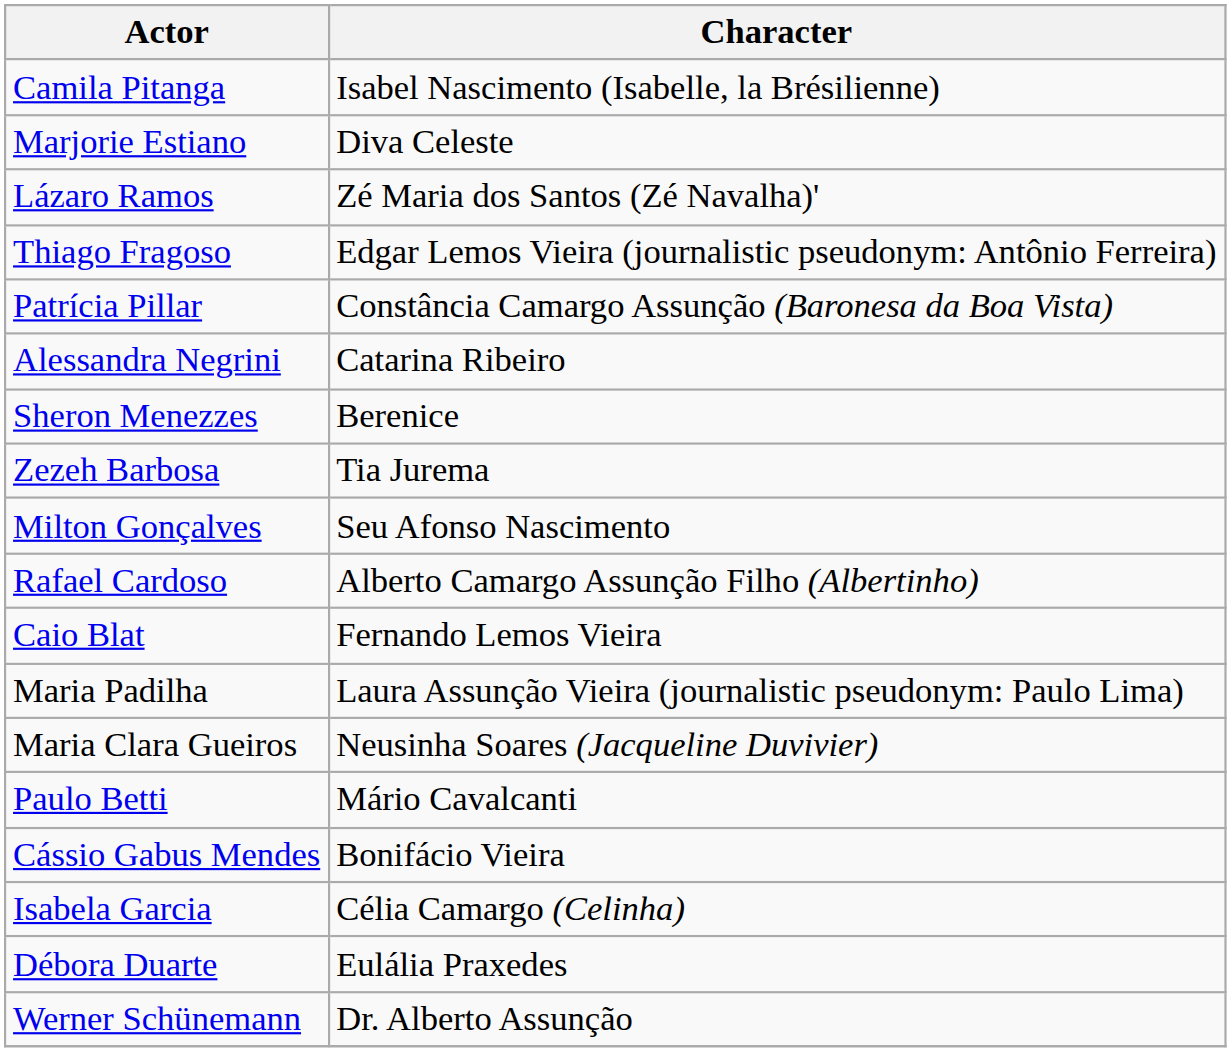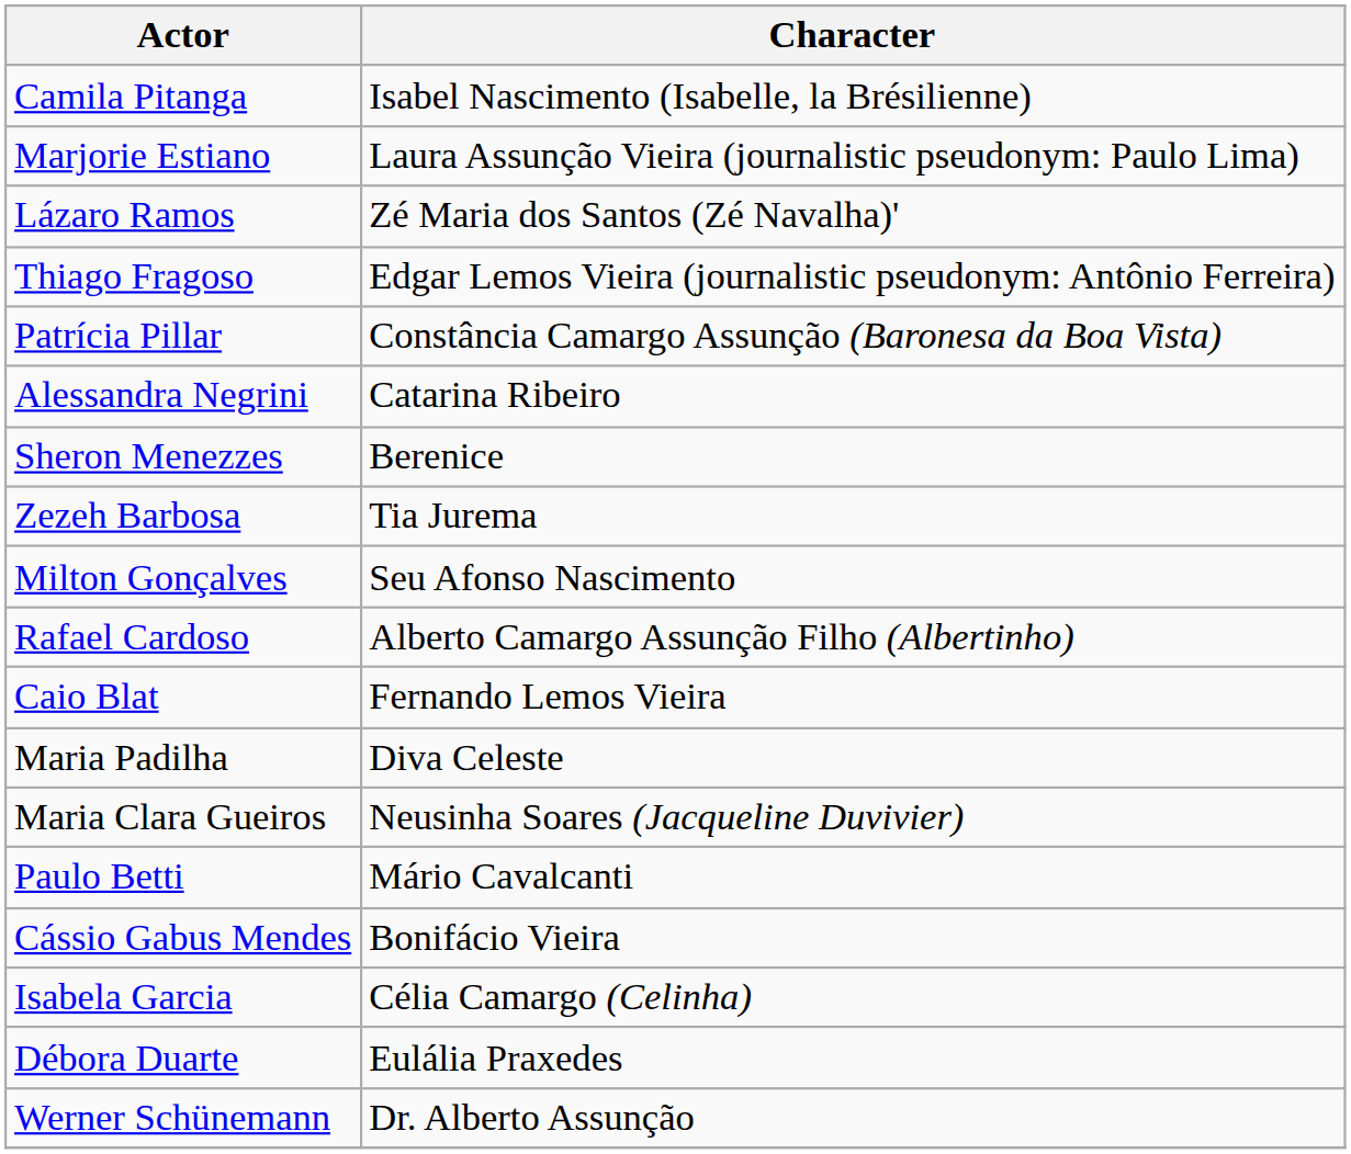Marjorie Estiano | Character: Diva Celeste -> Laura Assunção Vieira (journalistic pseudonym: Paulo Lima)
Maria Padilha | Character: Laura Assunção Vieira (journalistic pseudonym: Paulo Lima) -> Diva Celeste
